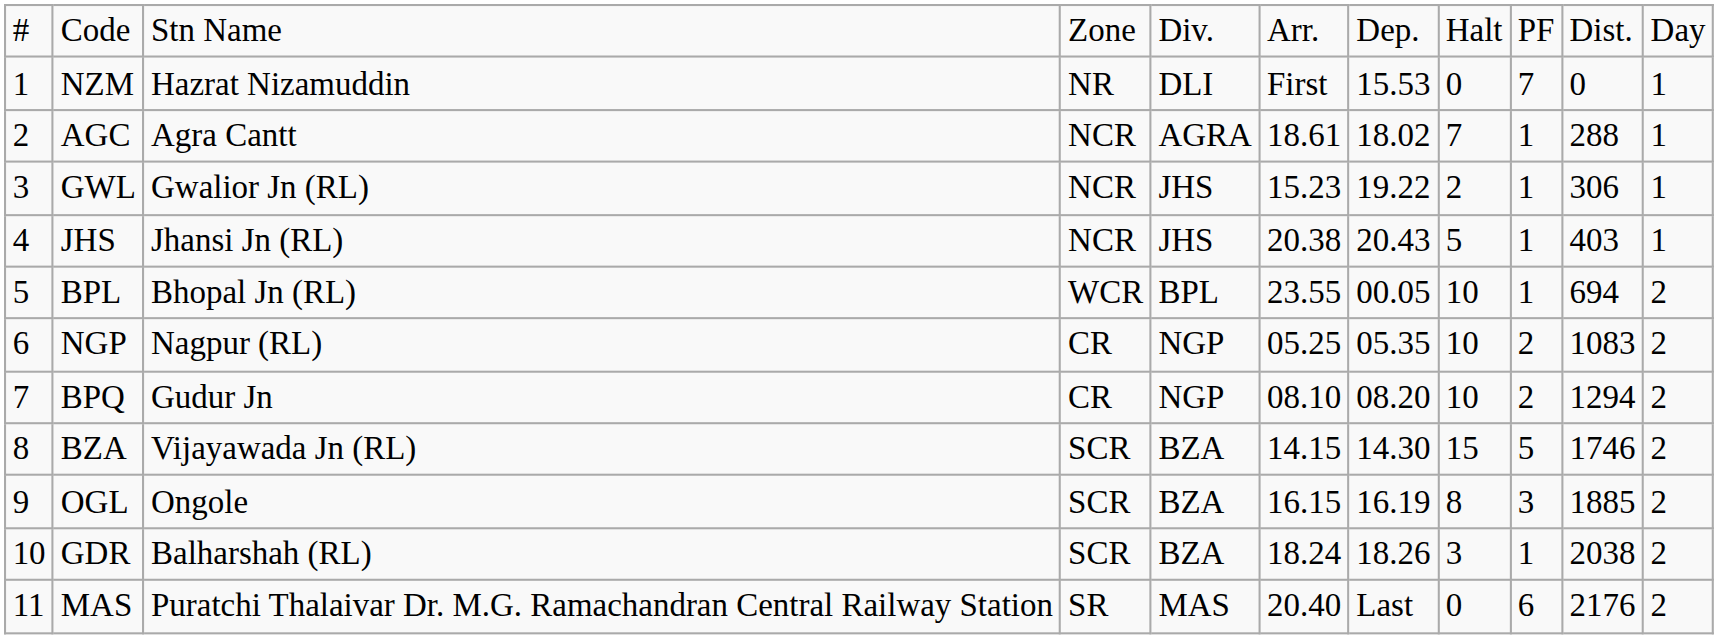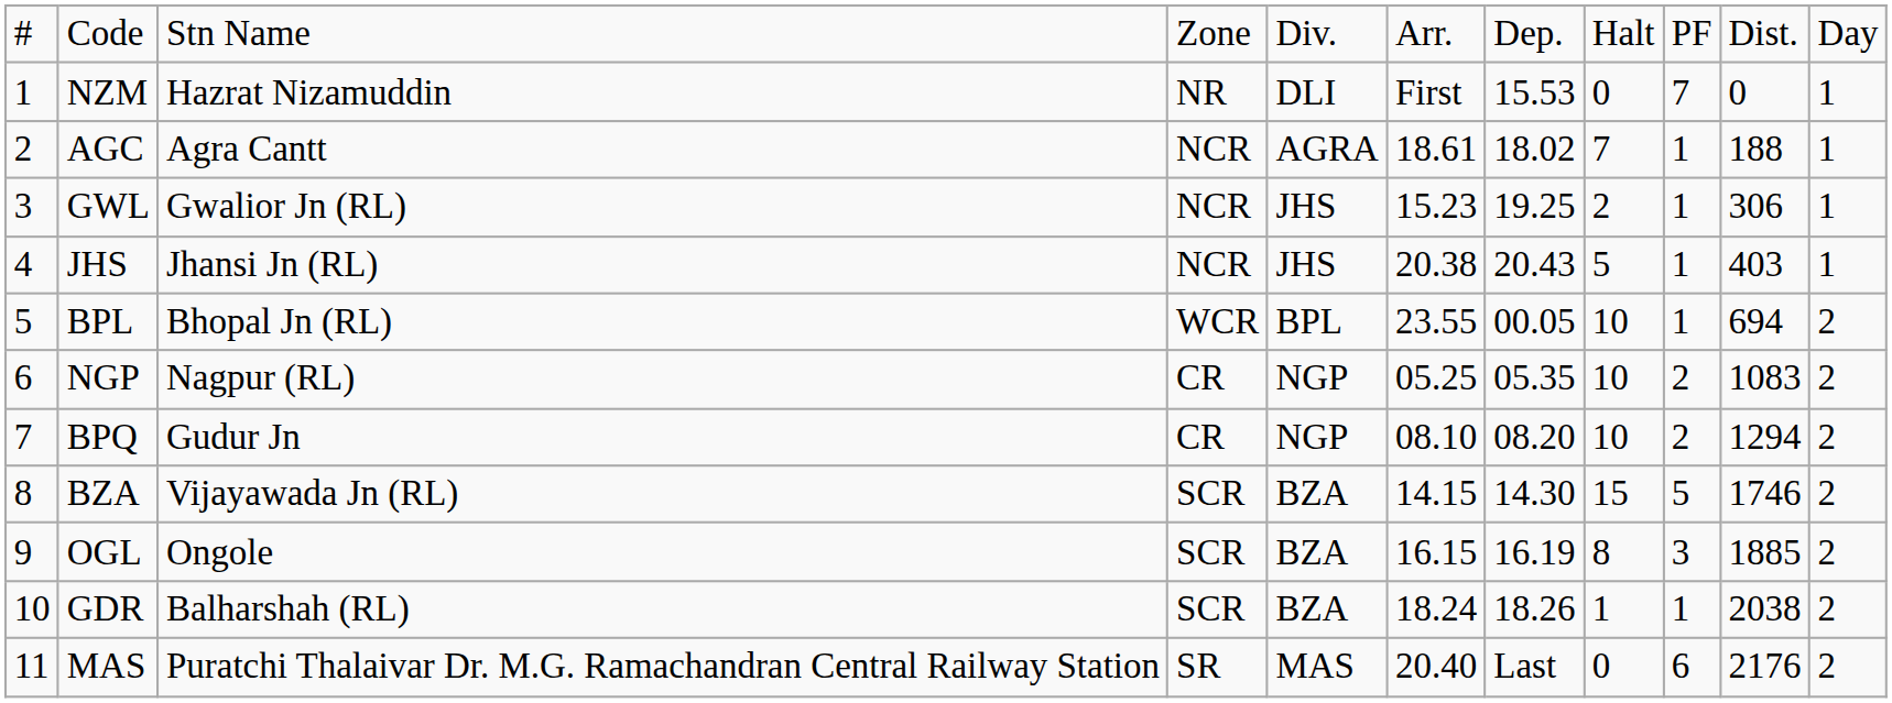AGC | column 10: 288 -> 188
GWL | column 7: 19.22 -> 19.25
GDR | column 8: 3 -> 1
